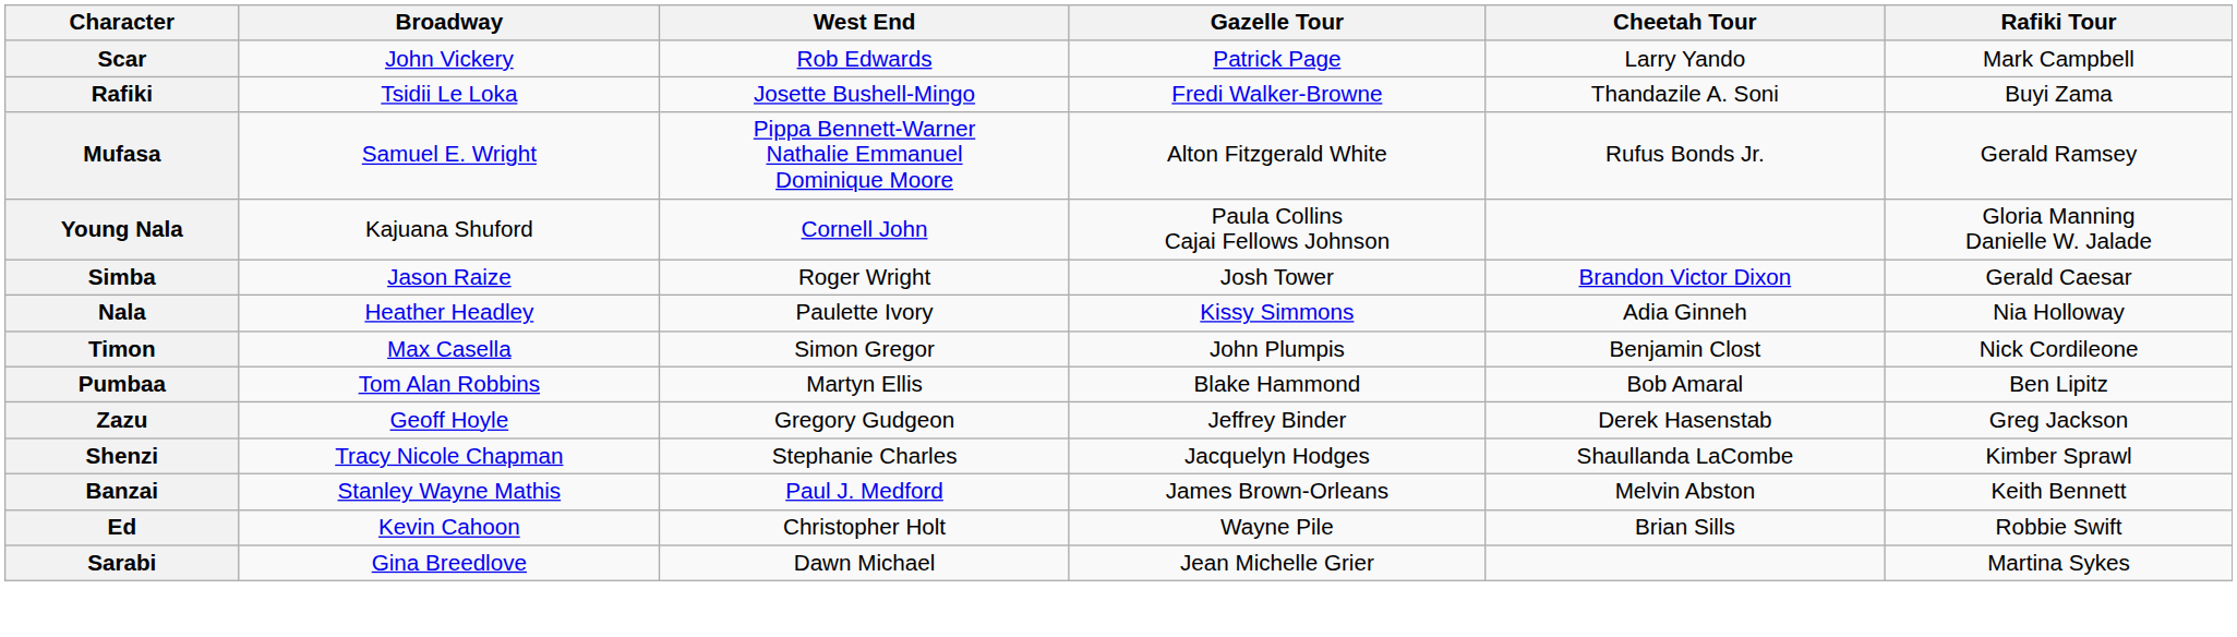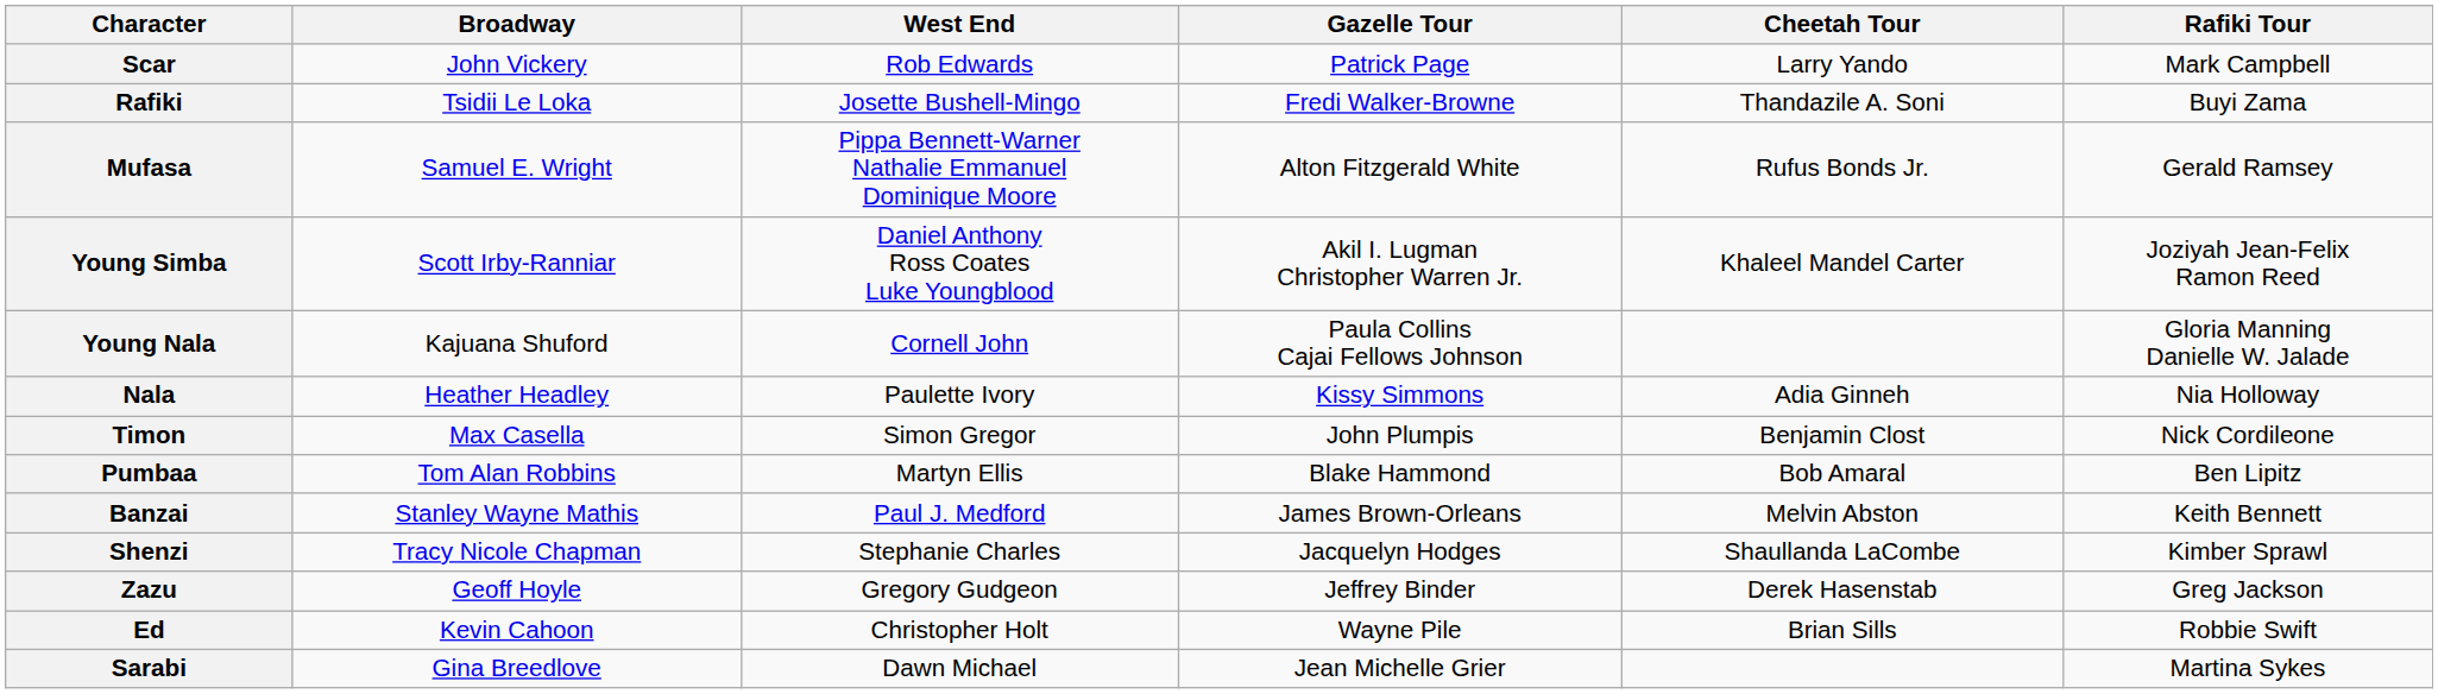+ row: Young Simba | Scott Irby-Ranniar | Daniel Anthony Ross Coates Luke Youngblood | Akil I. Lugman Christopher Warren Jr. | Khaleel Mandel Carter | Joziyah Jean-Felix Ramon Reed
- row: Simba | Jason Raize | Roger Wright | Josh Tower | Brandon Victor Dixon | Gerald Caesar
rows swapped: Zazu <-> Banzai
